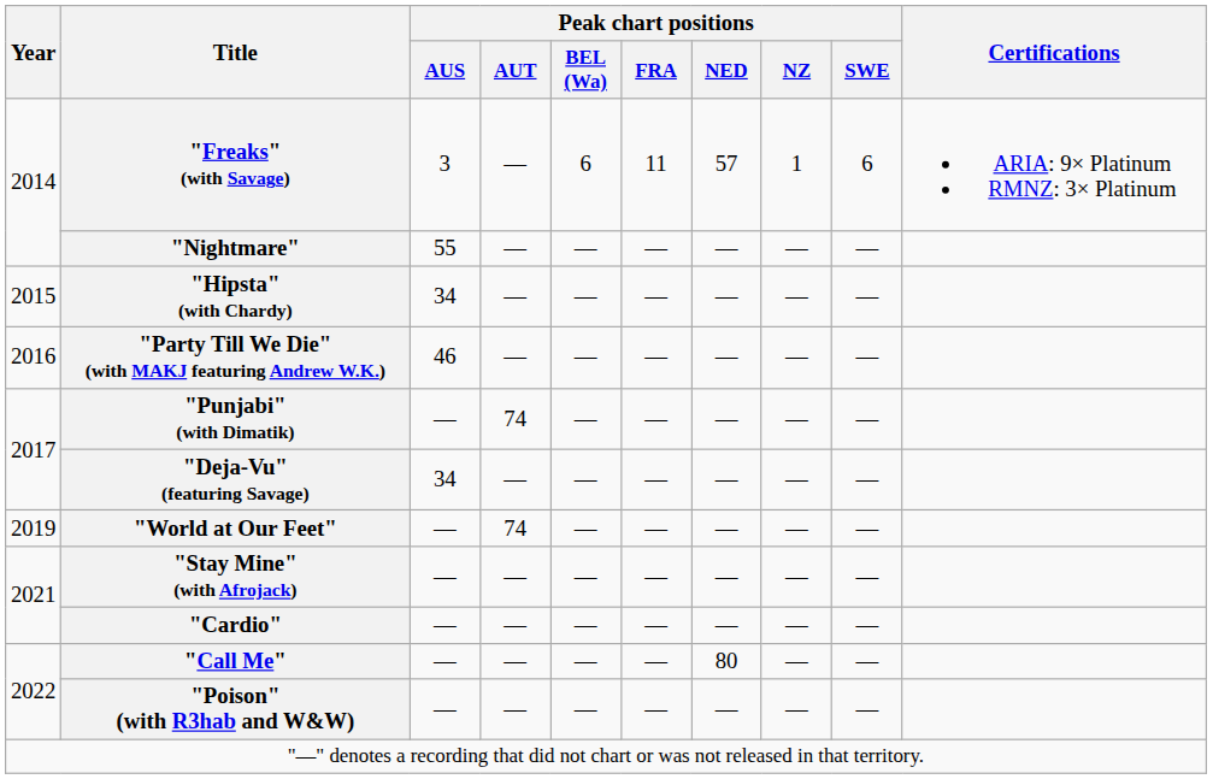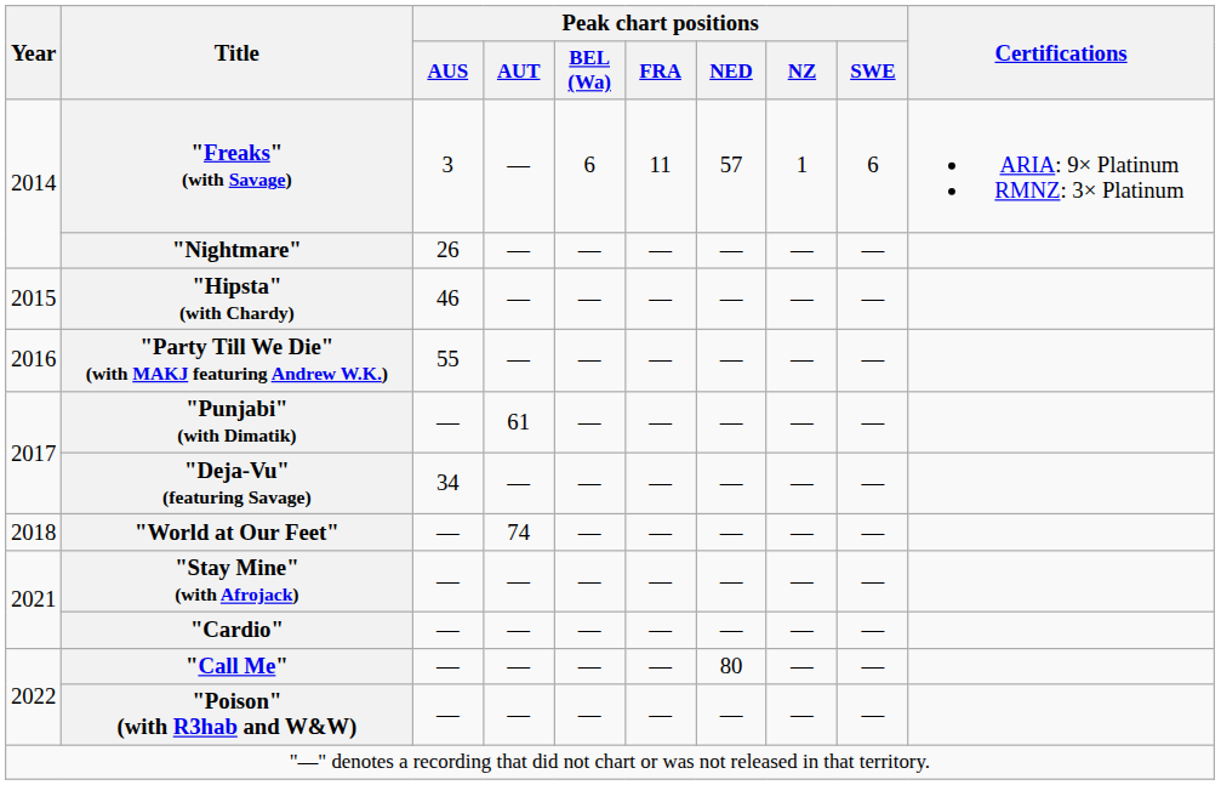"Nightmare" | Peak chart positions / AUS: 55 -> 26
"Hipsta" (with Chardy) | Peak chart positions / AUS: 34 -> 46
"Party Till We Die" (with MAKJ featuring Andrew W.K.) | Peak chart positions / AUS: 46 -> 55
"Punjabi" (with Dimatik) | Peak chart positions / AUT: 74 -> 61
"World at Our Feet" | Year: 2019 -> 2018
